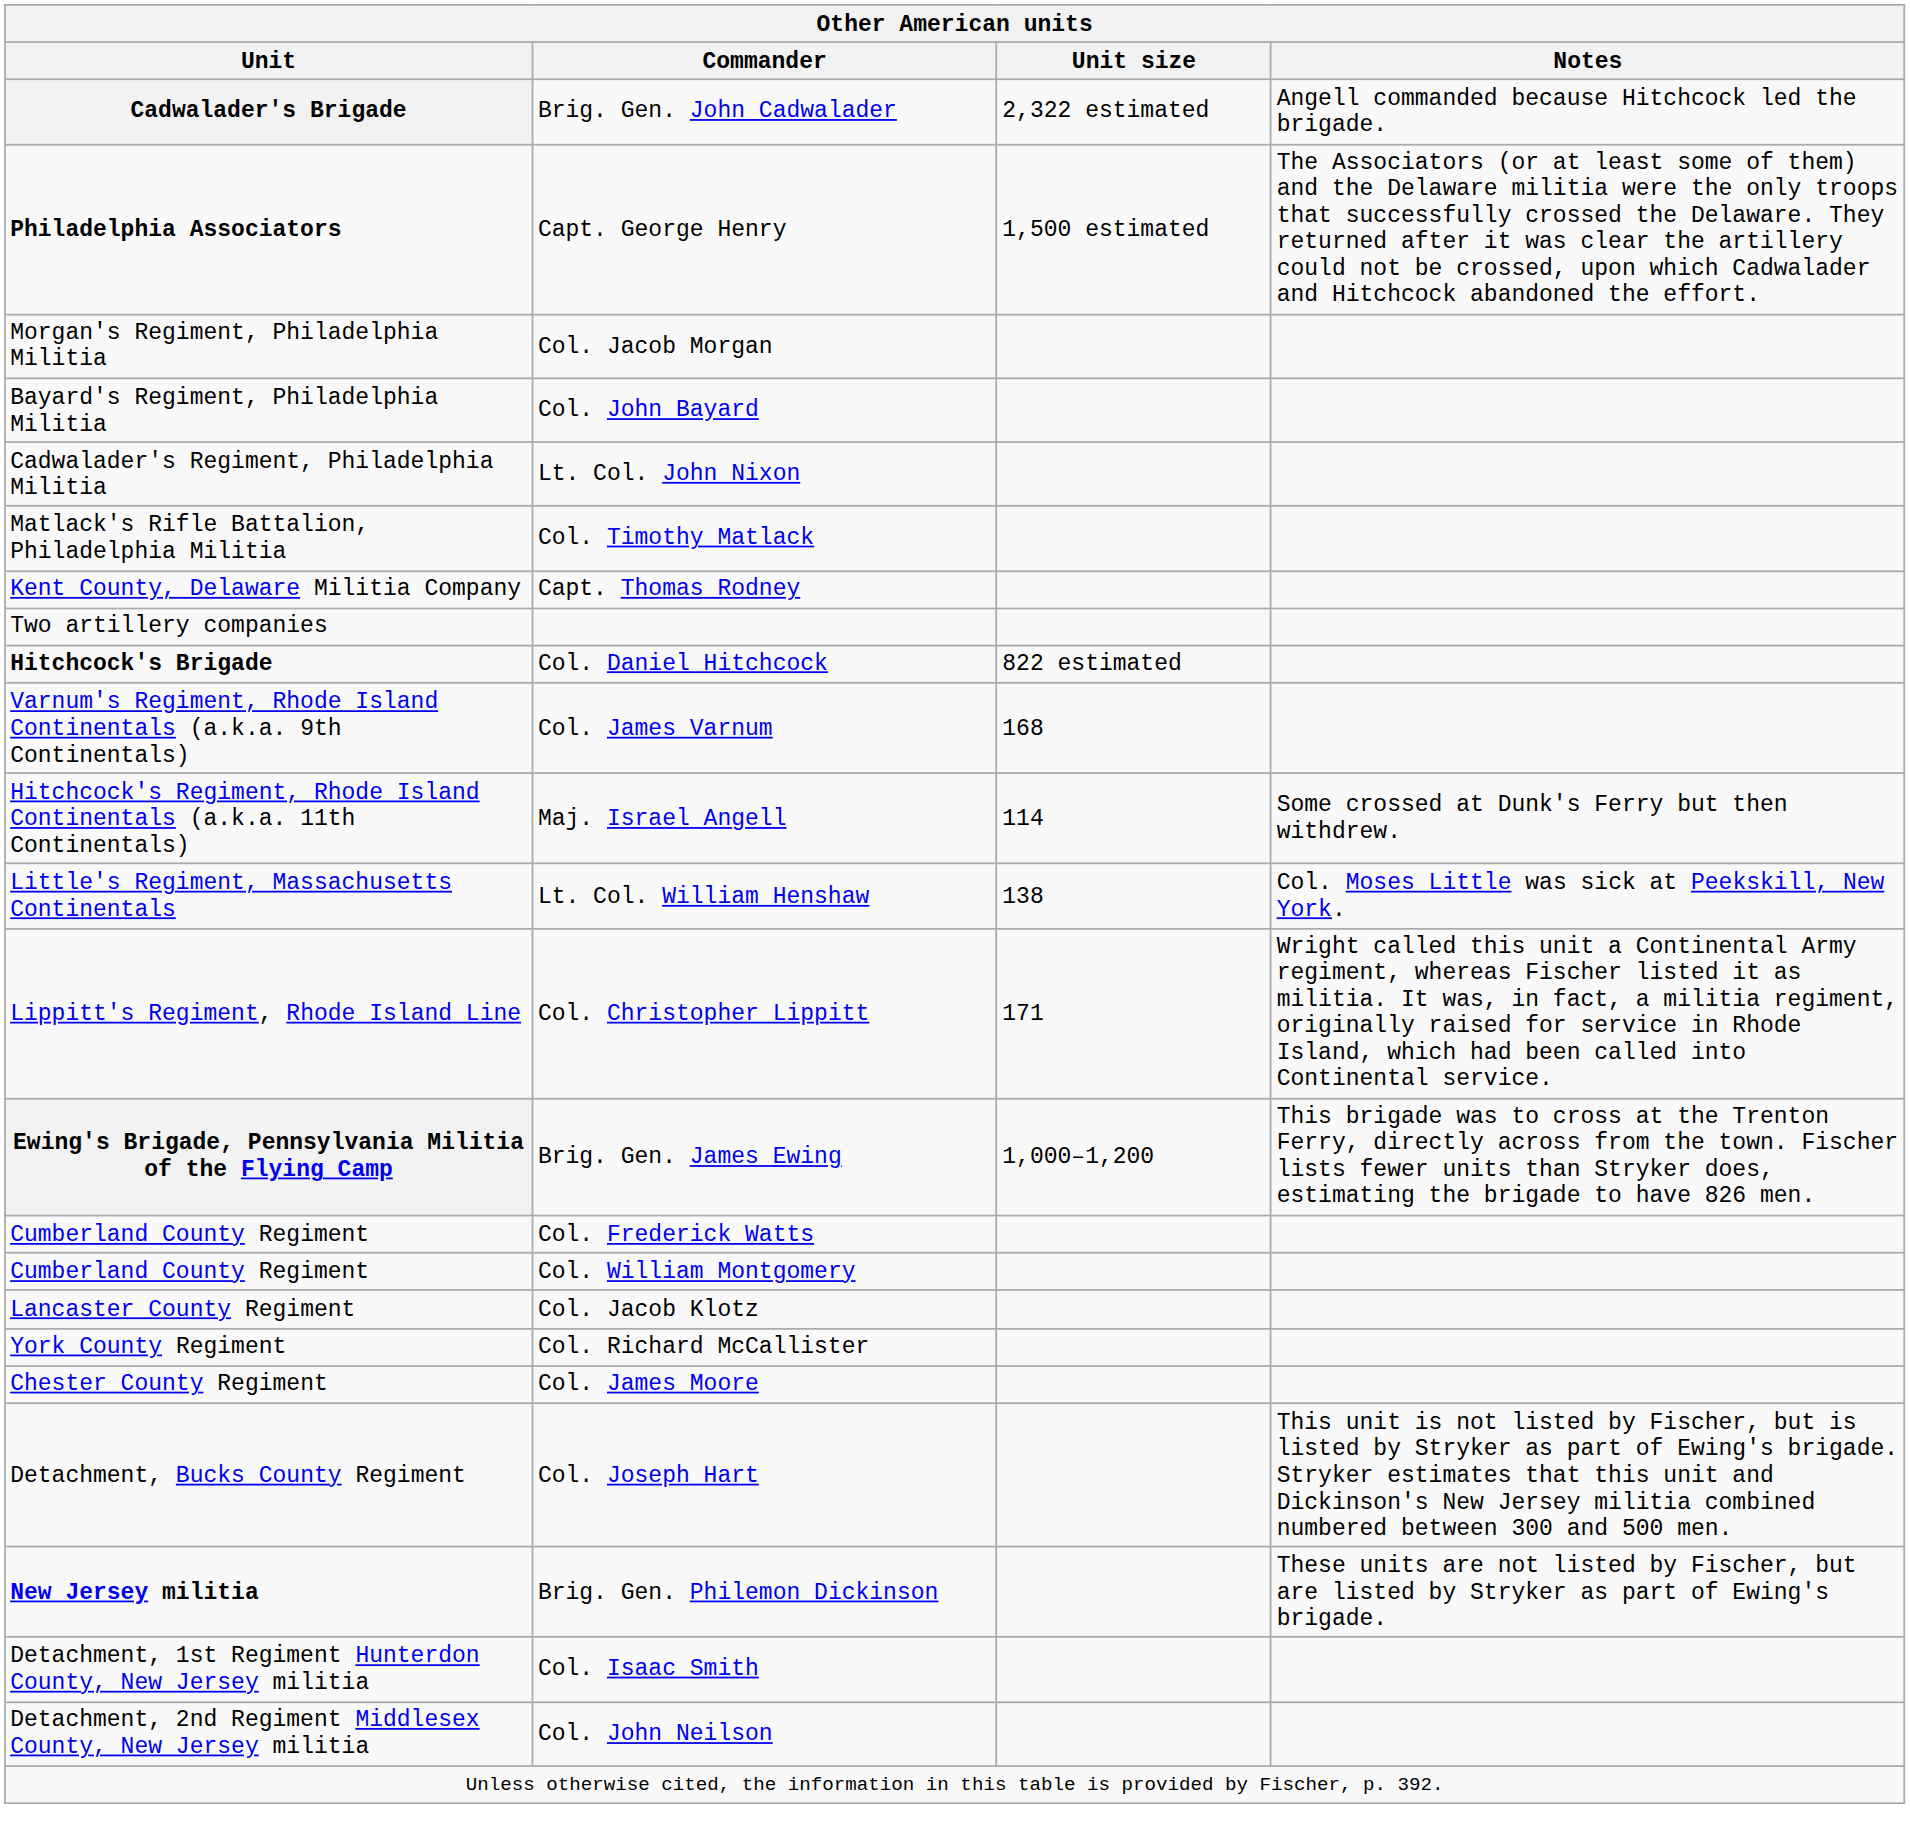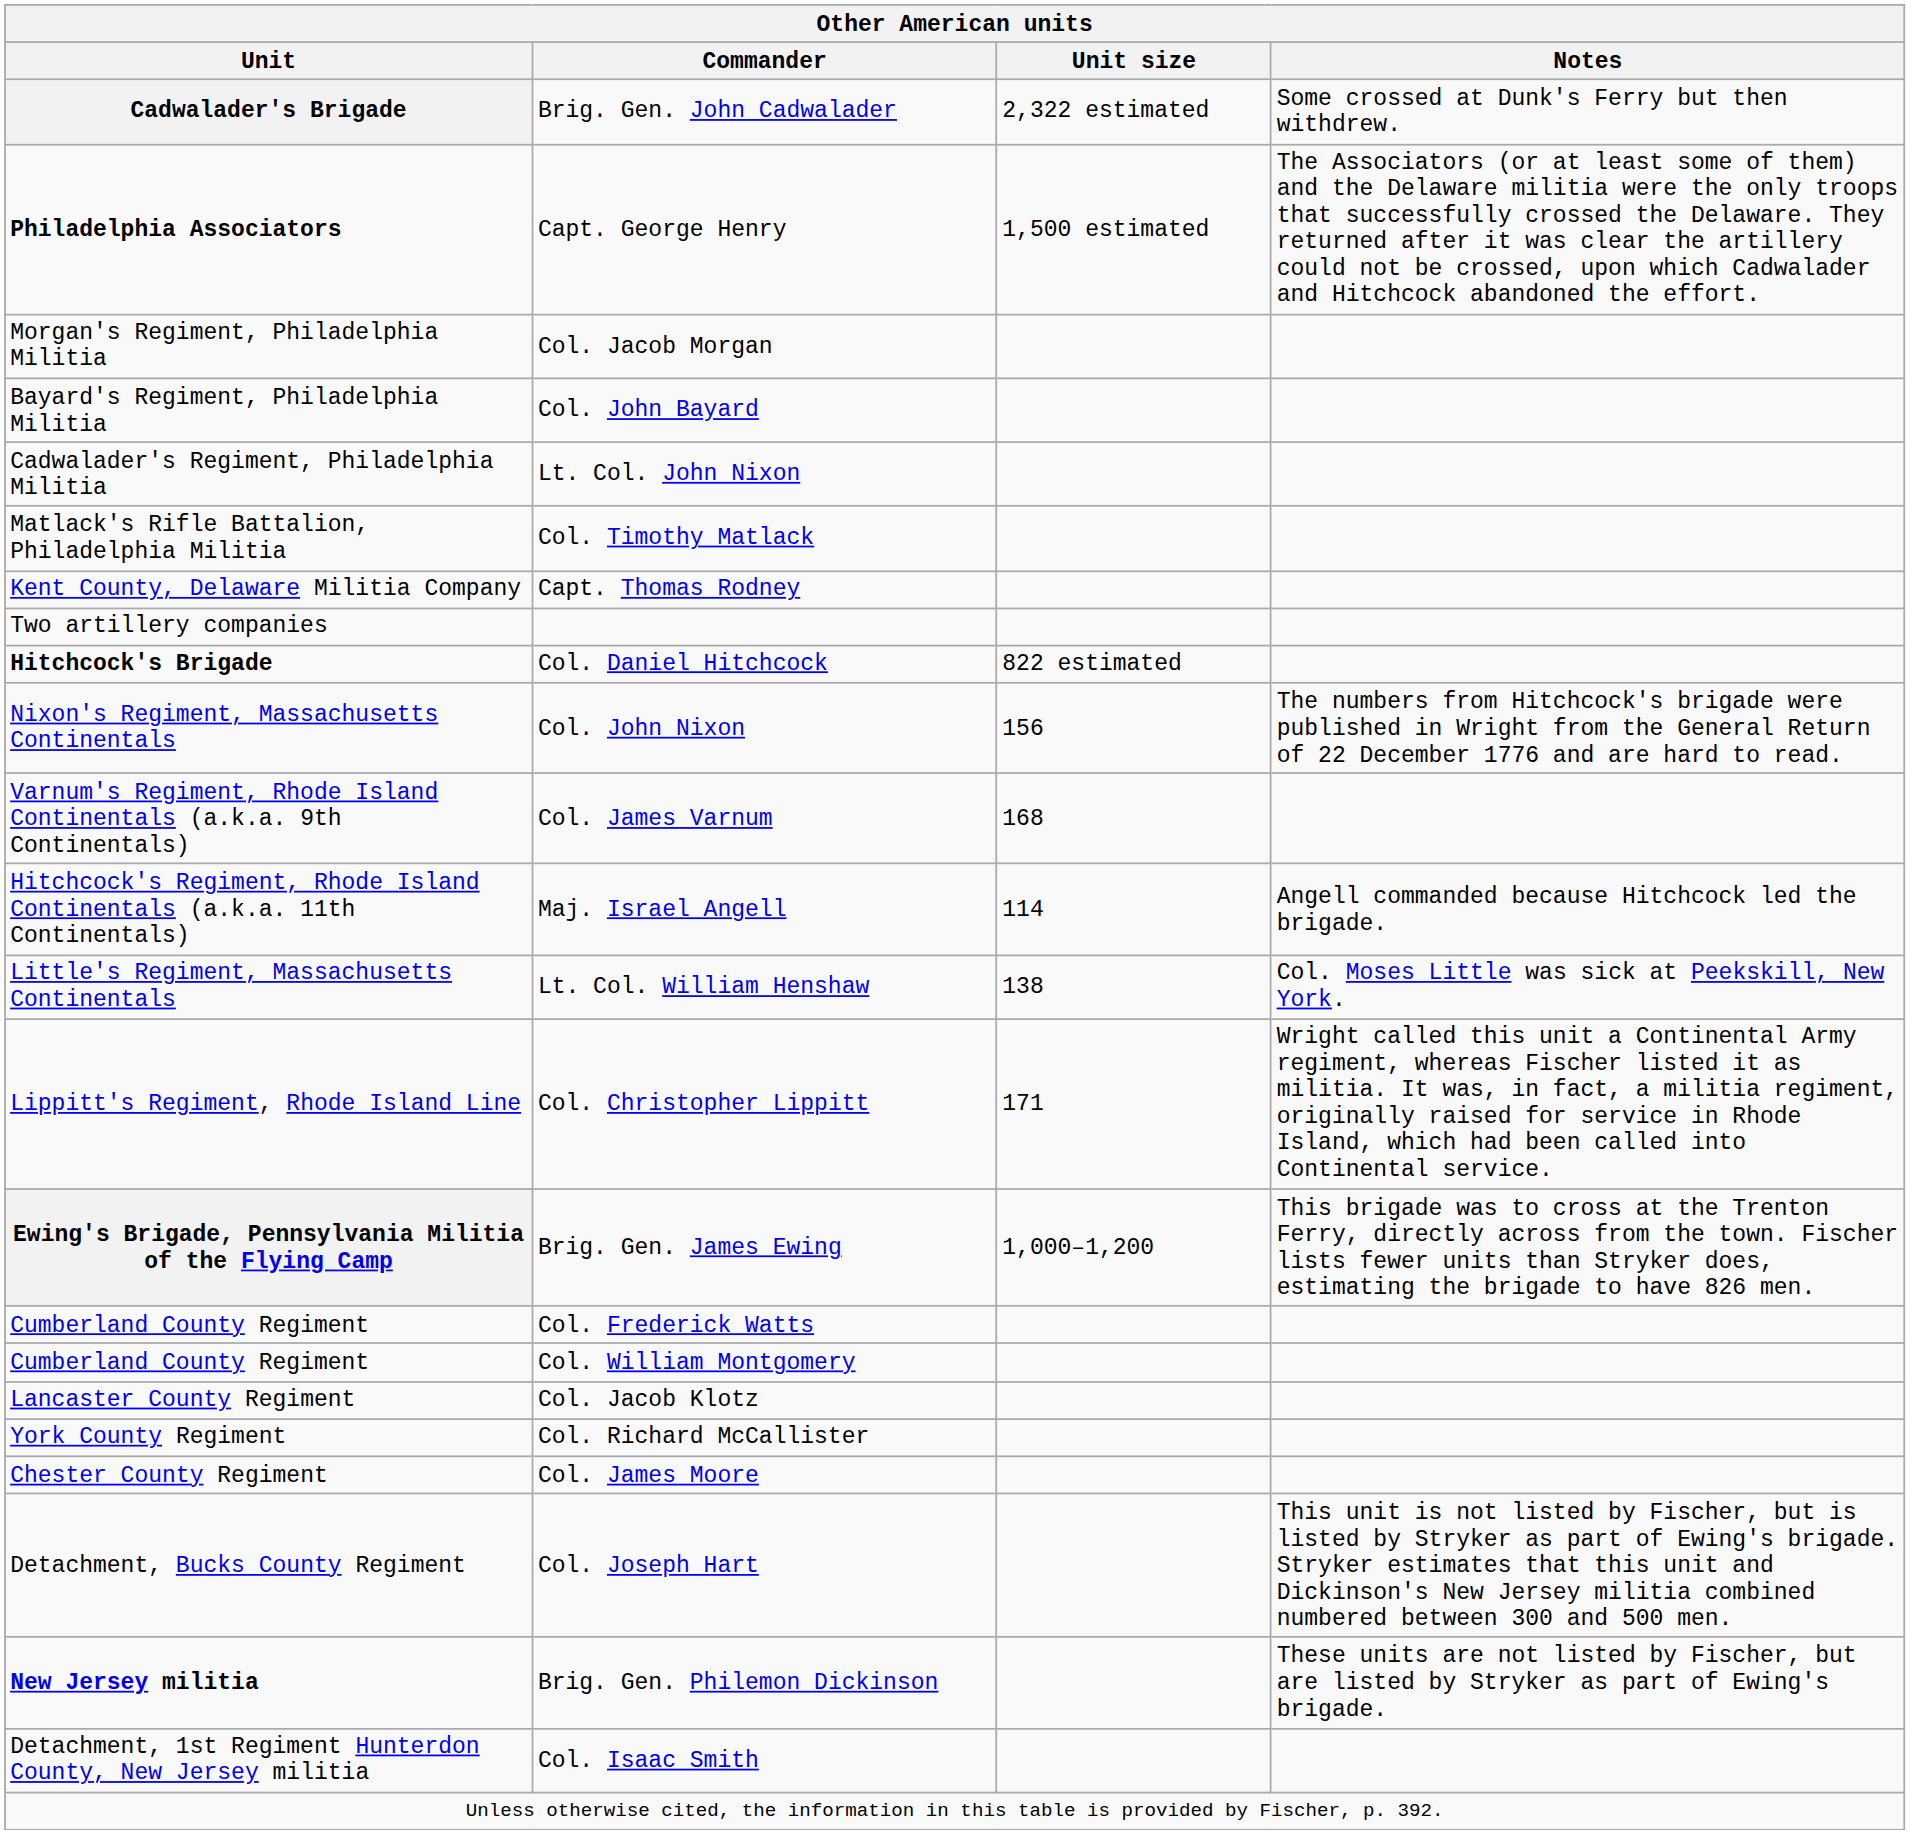Brig. Gen. John Cadwalader | Notes: Angell commanded because Hitchcock led the brigade. -> Some crossed at Dunk's Ferry but then withdrew.
+ row: Nixon's Regiment, Massachusetts Continentals | Col. John Nixon | 156 | The numbers from Hitchcock's brigade were published in Wright from the General Return of 22 December 1776 and are hard to read.
Maj. Israel Angell | Notes: Some crossed at Dunk's Ferry but then withdrew. -> Angell commanded because Hitchcock led the brigade.
- row: Detachment, 2nd Regiment Middlesex County, New Jersey militia | Col. John Neilson
